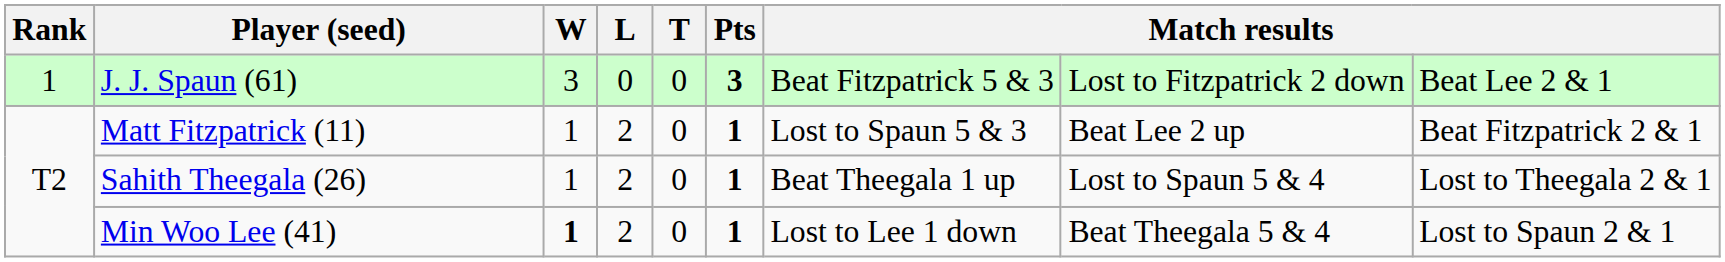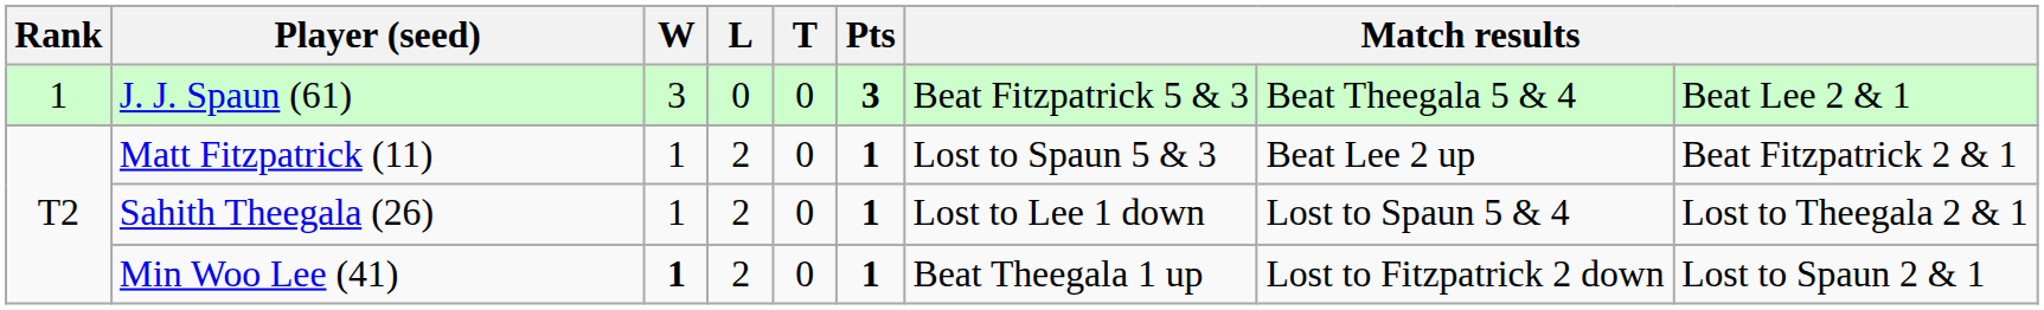J. J. Spaun (61) | column 8: Lost to Fitzpatrick 2 down -> Beat Theegala 5 & 4
Sahith Theegala (26) | column 7: Beat Theegala 1 up -> Lost to Lee 1 down
Min Woo Lee (41) | column 7: Lost to Lee 1 down -> Beat Theegala 1 up
Min Woo Lee (41) | column 8: Beat Theegala 5 & 4 -> Lost to Fitzpatrick 2 down
